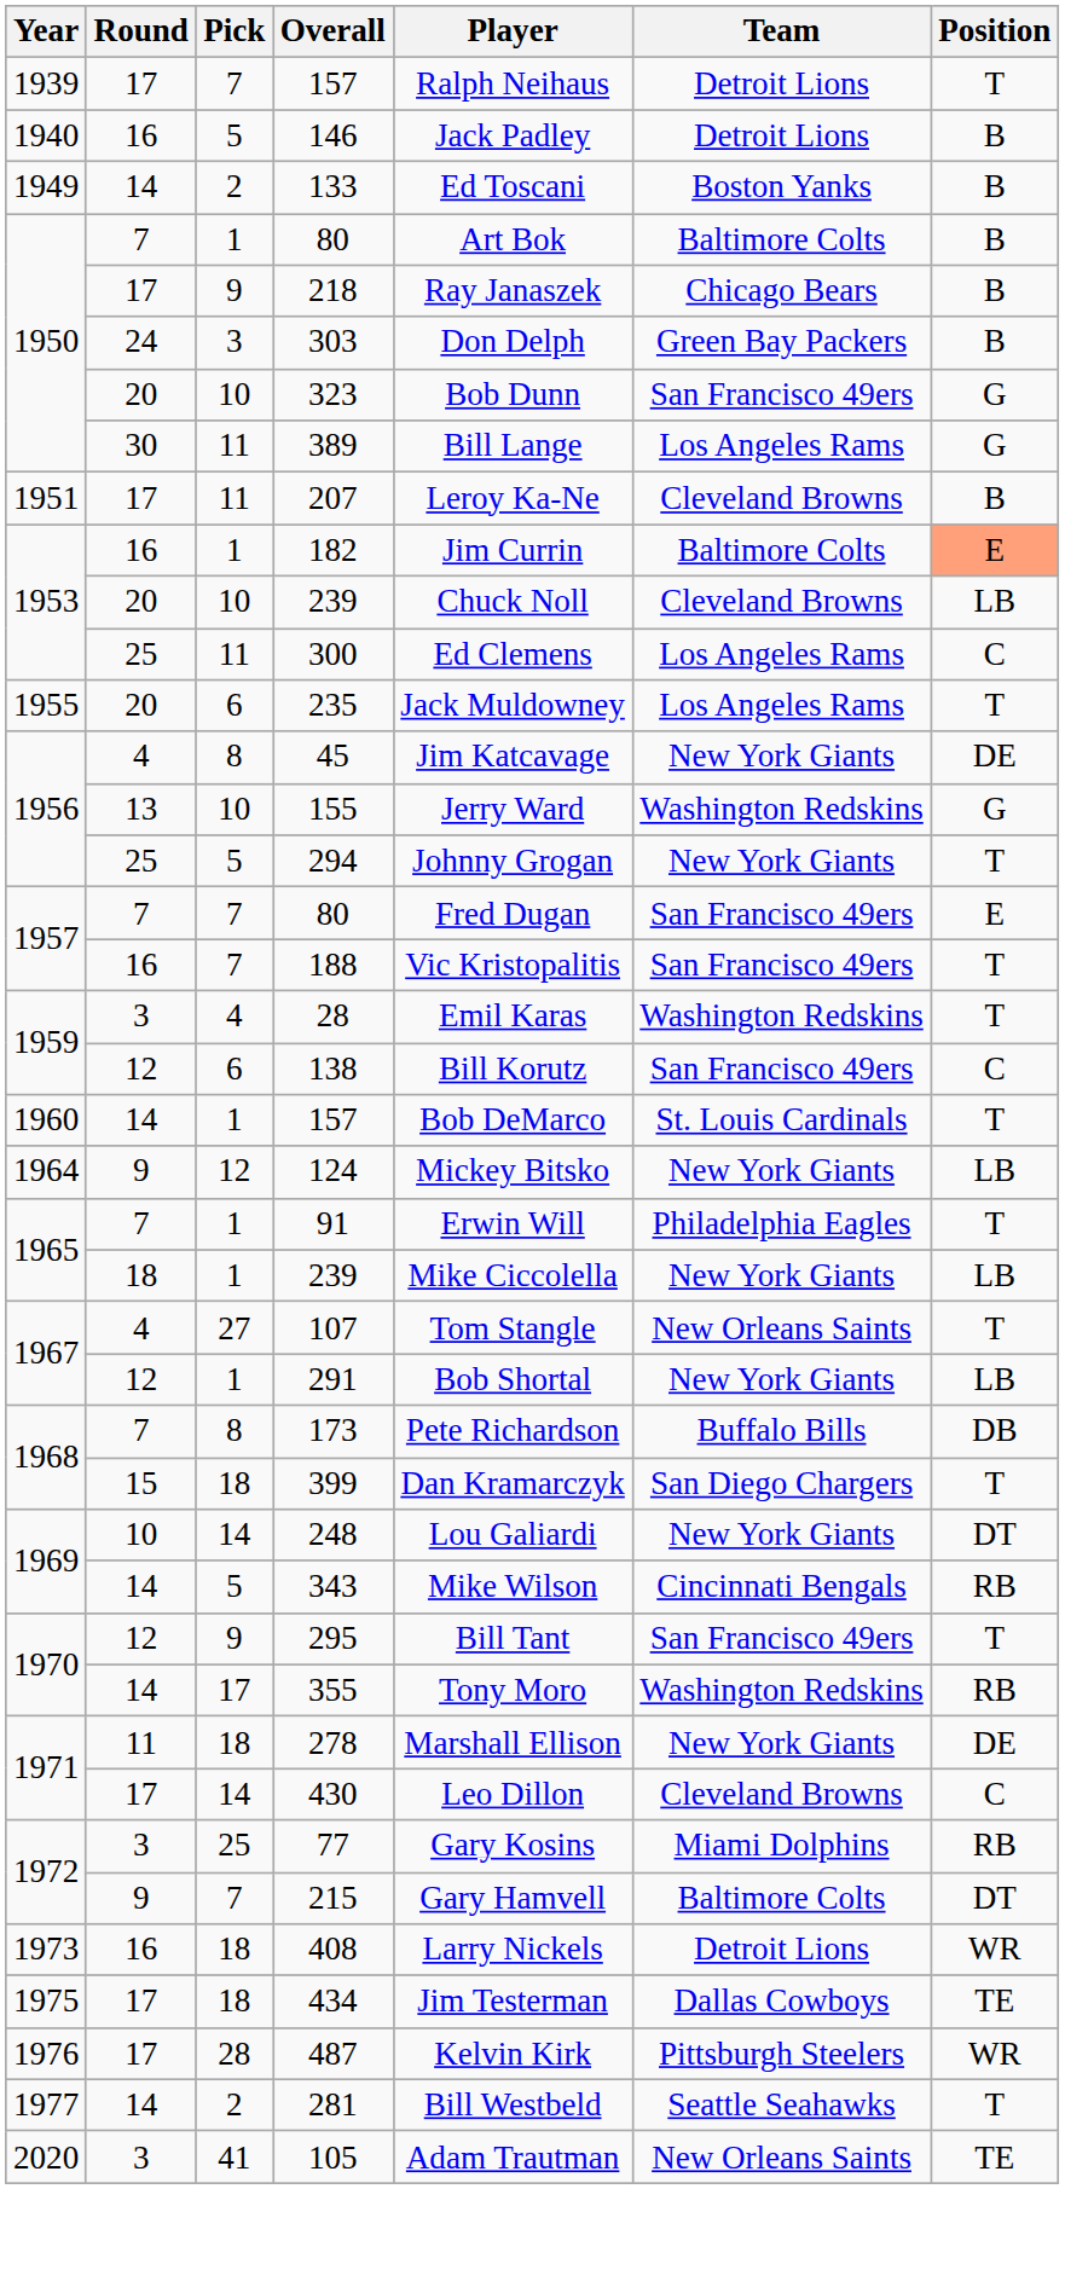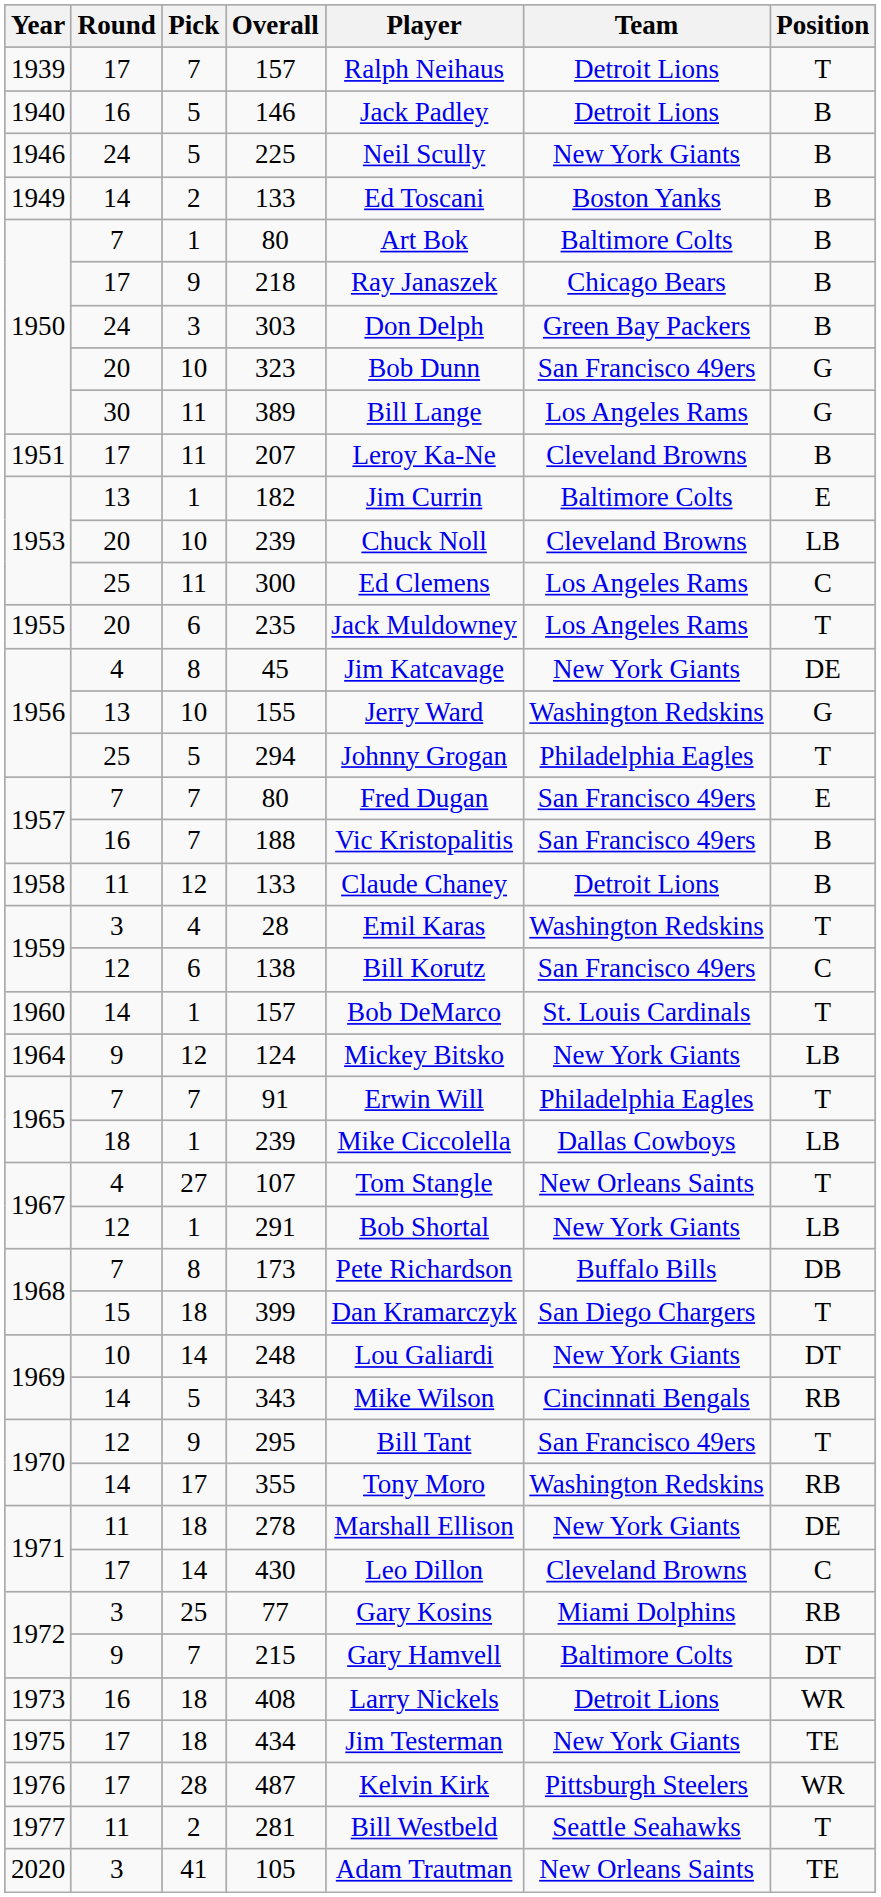+ row: 1946 | 24 | 5 | 225 | Neil Scully | New York Giants | B
182 | Round: 16 -> 13
182 | Position: lightsalmon background -> no background
294 | Team: New York Giants -> Philadelphia Eagles
188 | Position: T -> B
+ row: 1958 | 11 | 12 | 133 | Claude Chaney | Detroit Lions | B
91 | Pick: 1 -> 7
1965 / 239 | Team: New York Giants -> Dallas Cowboys
434 | Team: Dallas Cowboys -> New York Giants
281 | Round: 14 -> 11
